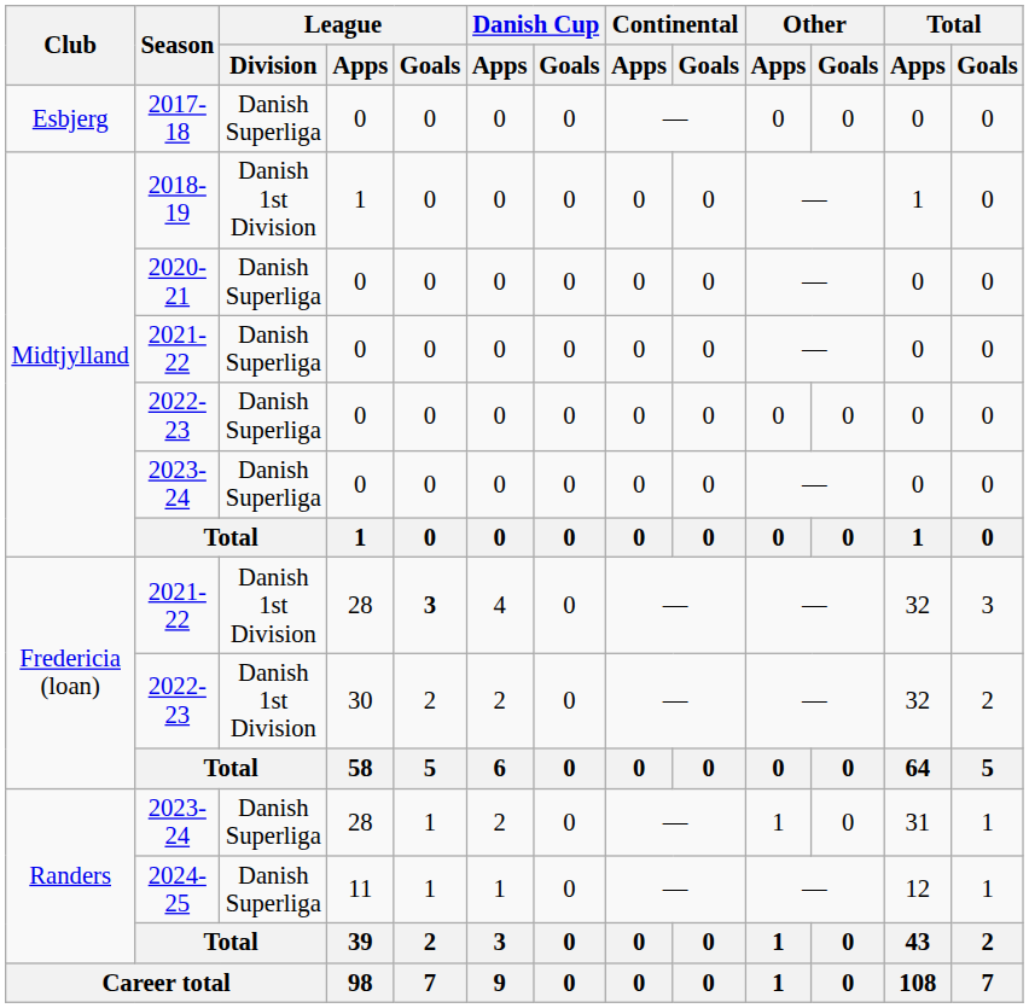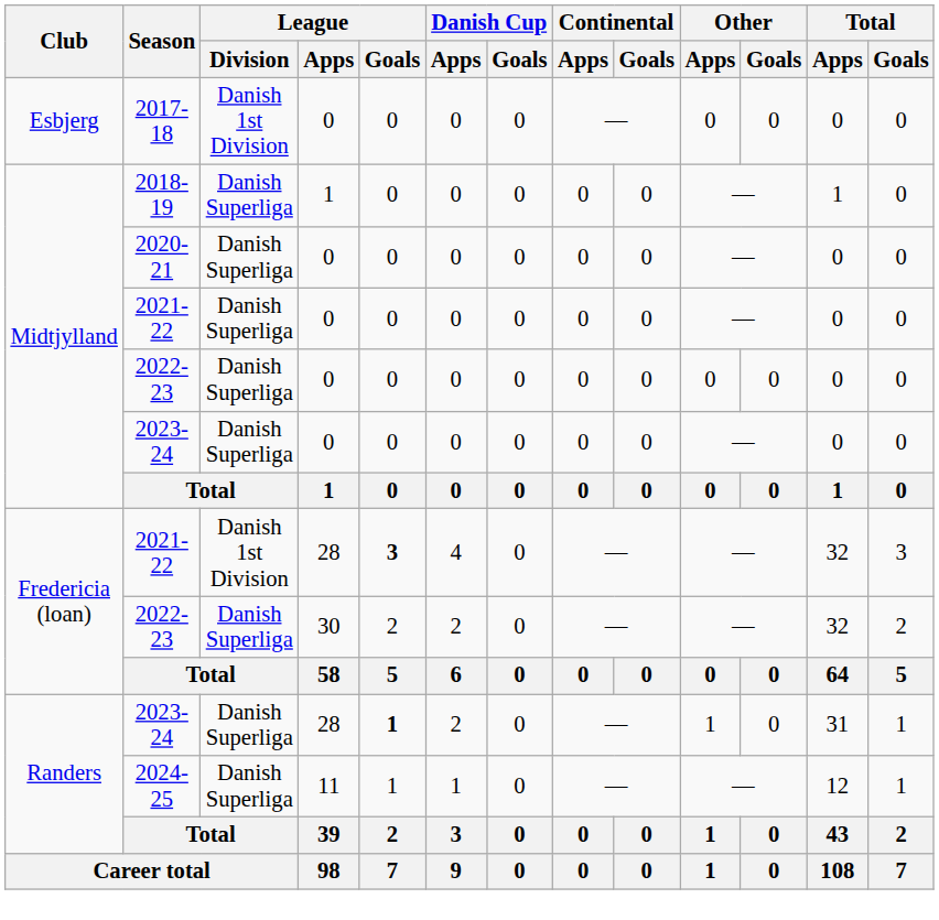2017-18 | League / Division: Danish Superliga -> Danish 1st Division
2018-19 | League / Division: Danish 1st Division -> Danish Superliga
2022-23 / 30 | League / Division: Danish 1st Division -> Danish Superliga
2023-24 / 28 | League / Goals: normal -> bold
